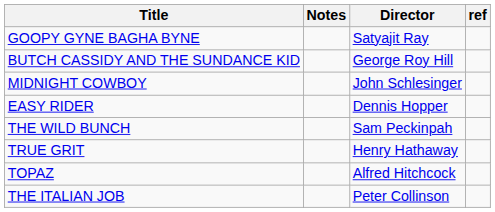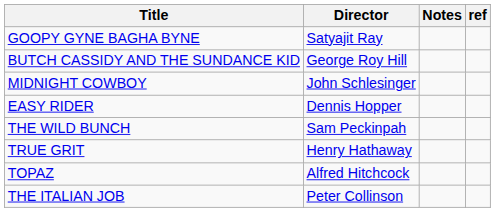columns swapped: Director <-> Notes
